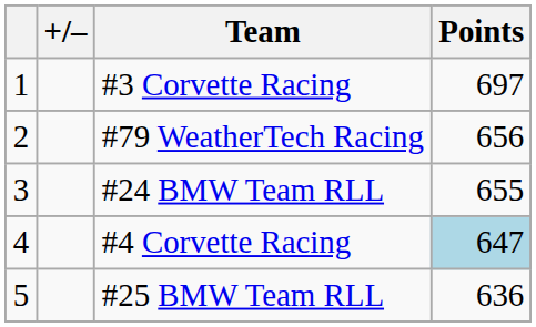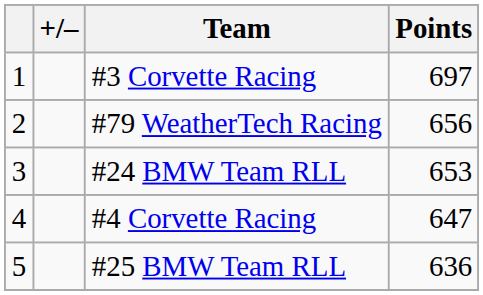#24 BMW Team RLL | Points: 655 -> 653
#4 Corvette Racing | Points: lightblue background -> no background
